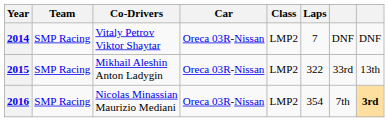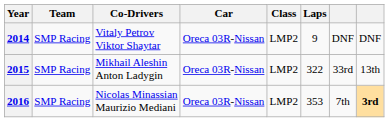2014 | Laps: 7 -> 9
2016 | Laps: 354 -> 353
